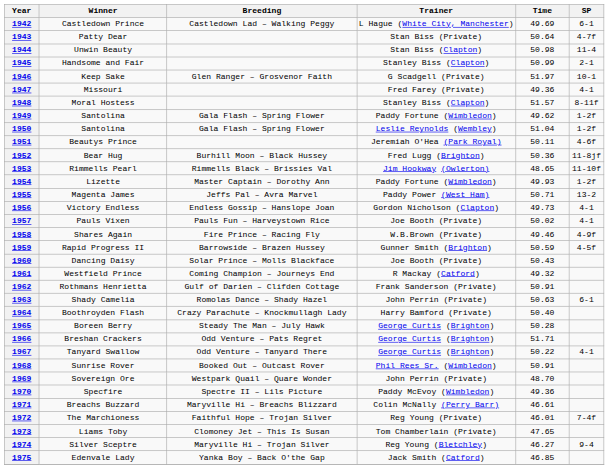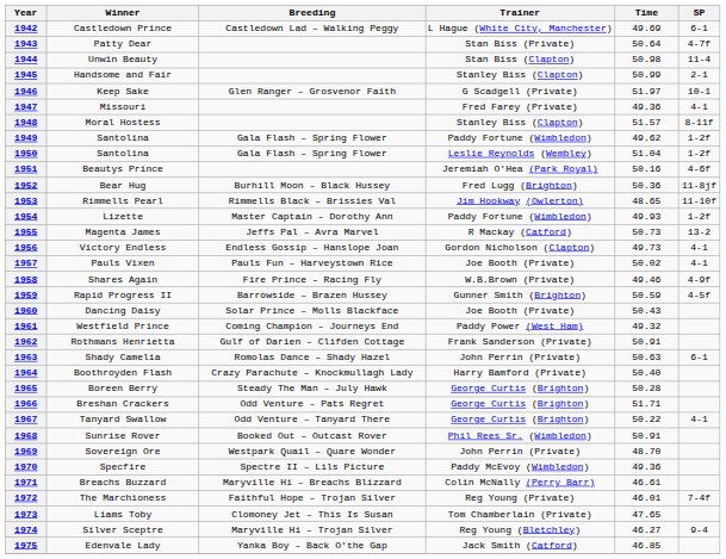1951 | Time: 50.11 -> 50.16
1955 | Trainer: Paddy Power (West Ham) -> R Mackay (Catford)
1955 | Time: 50.71 -> 50.73
1961 | Trainer: R Mackay (Catford) -> Paddy Power (West Ham)
